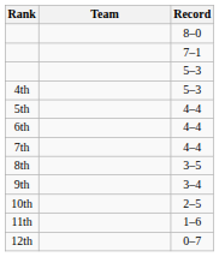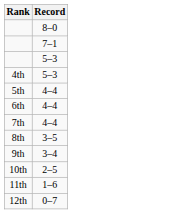- column: Team
